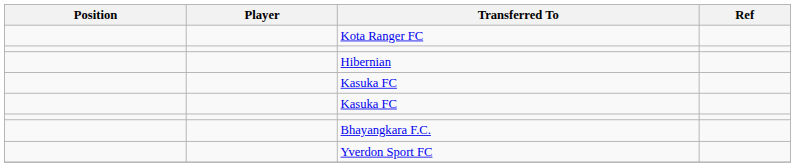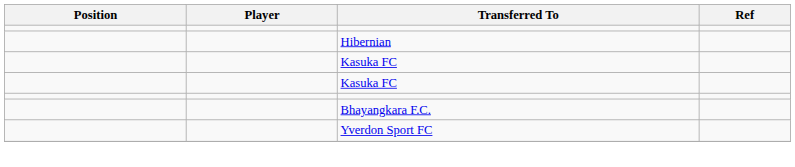- row: Kota Ranger FC
